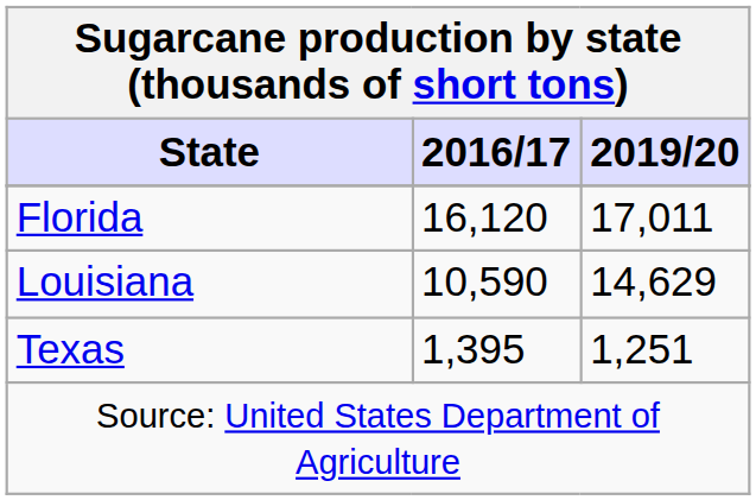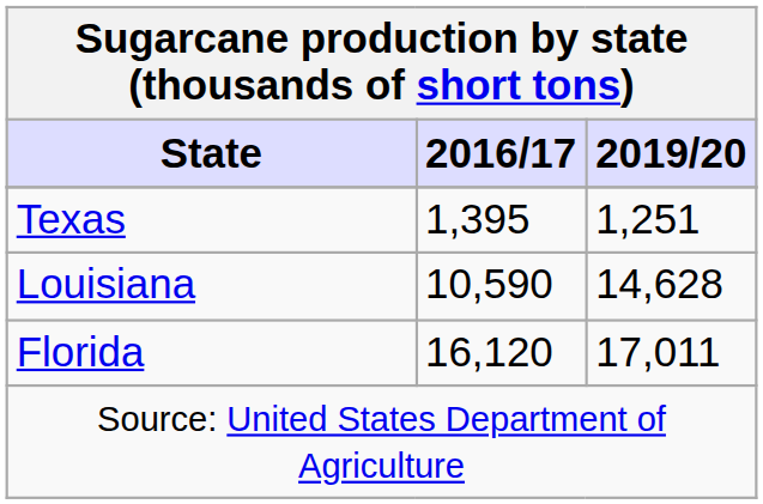rows swapped: Florida <-> Texas
Louisiana | 2019/20: 14,629 -> 14,628
